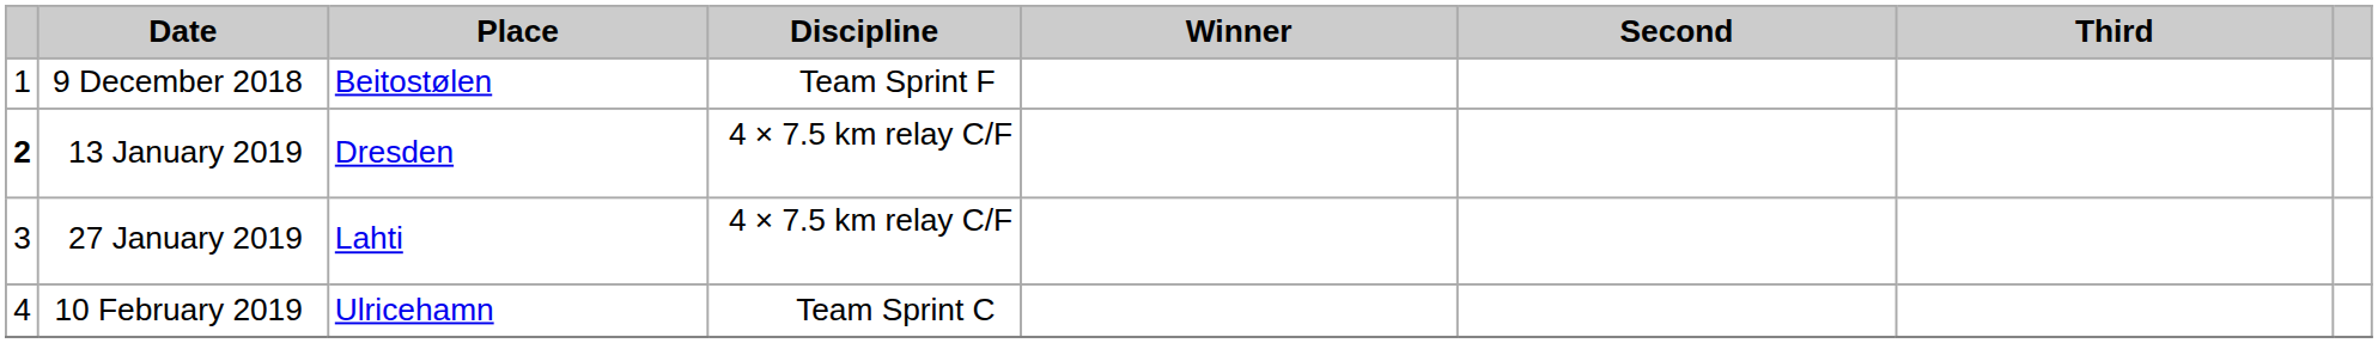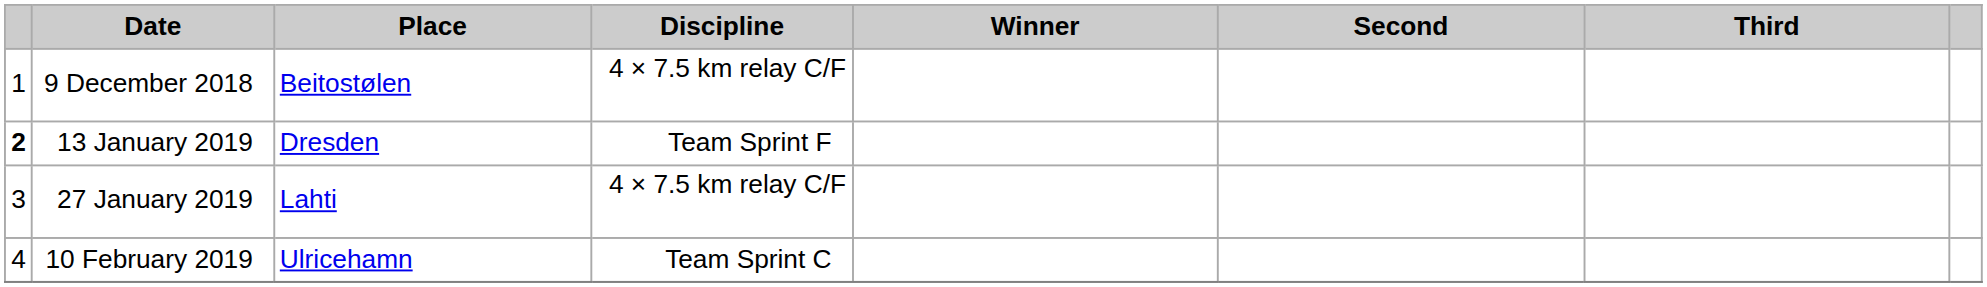9 December 2018 | Discipline: Team Sprint F -> 4 × 7.5 km relay C/F
13 January 2019 | Discipline: 4 × 7.5 km relay C/F -> Team Sprint F
